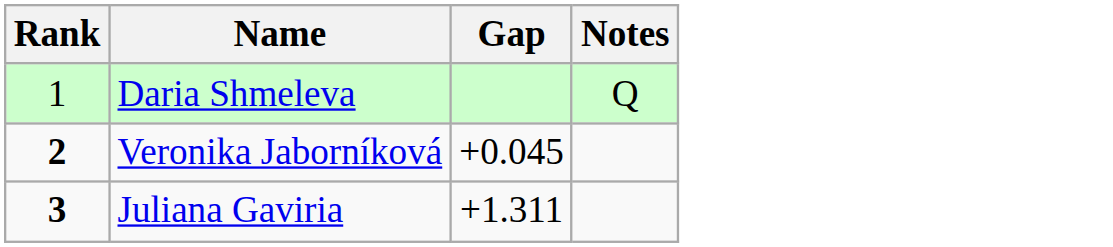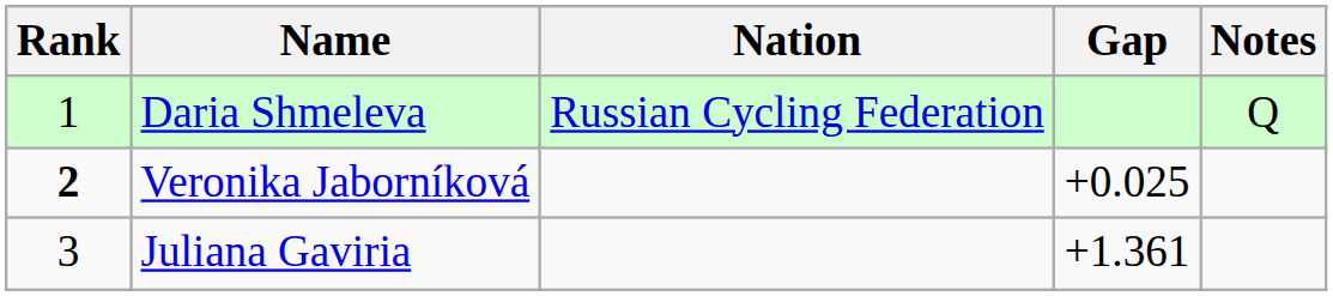+ column: Nation | Russian Cycling Federation
Veronika Jaborníková | Gap: +0.045 -> +0.025
Juliana Gaviria | Rank: bold -> normal
Juliana Gaviria | Gap: +1.311 -> +1.361
